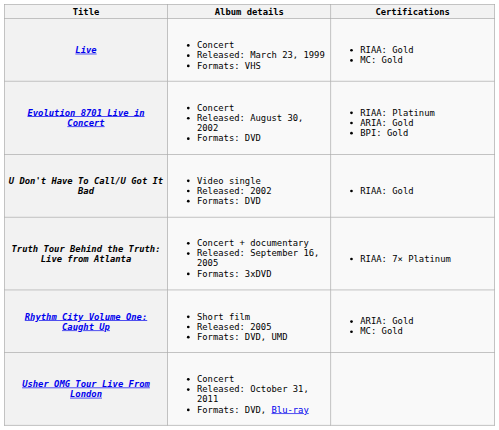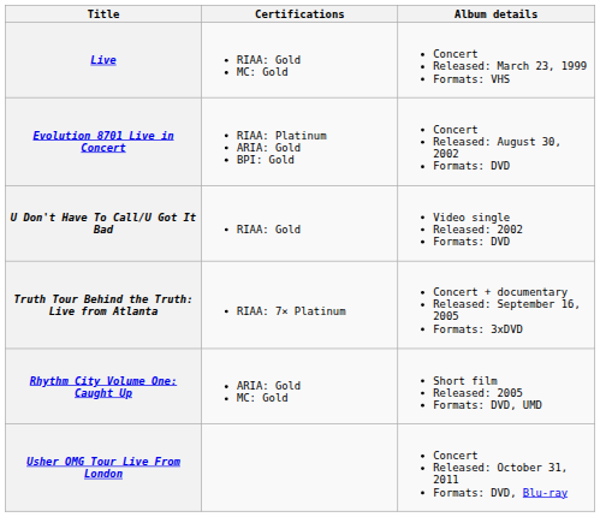columns swapped: Album details <-> Certifications
